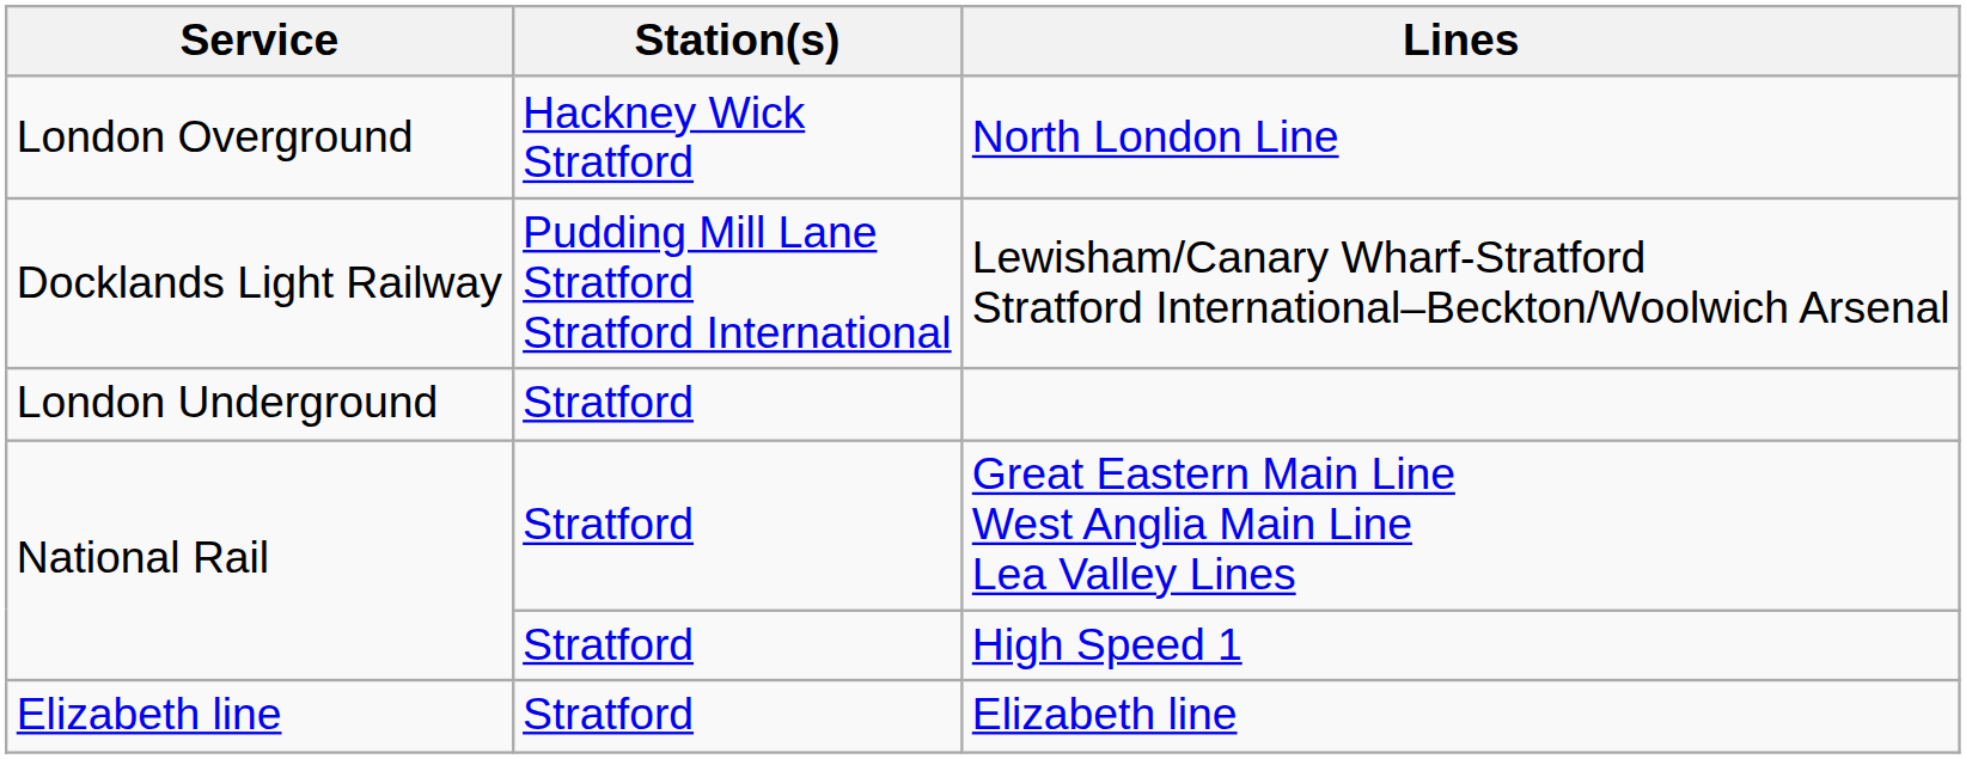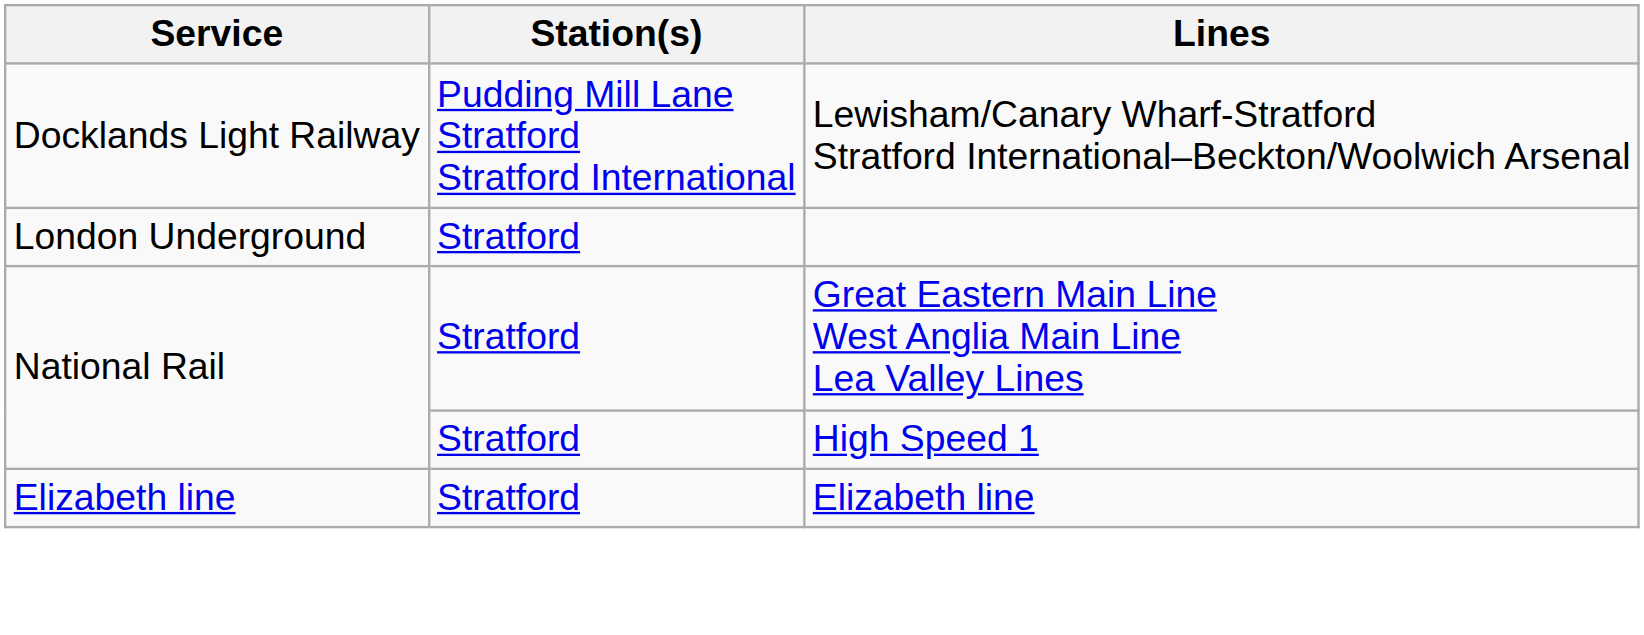- row: London Overground | Hackney Wick Stratford | North London Line
